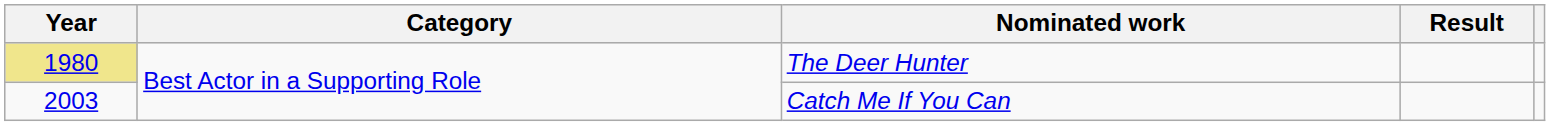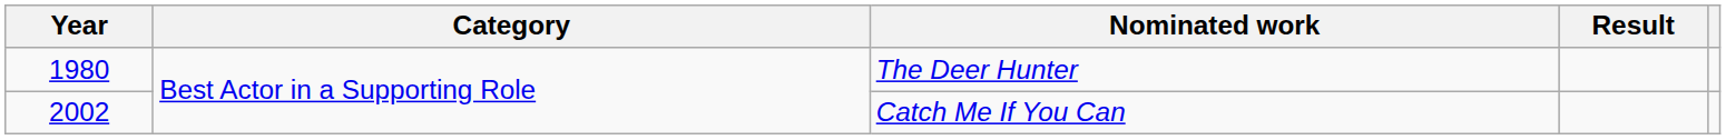The Deer Hunter | Year: khaki background -> no background
Catch Me If You Can | Year: 2003 -> 2002
